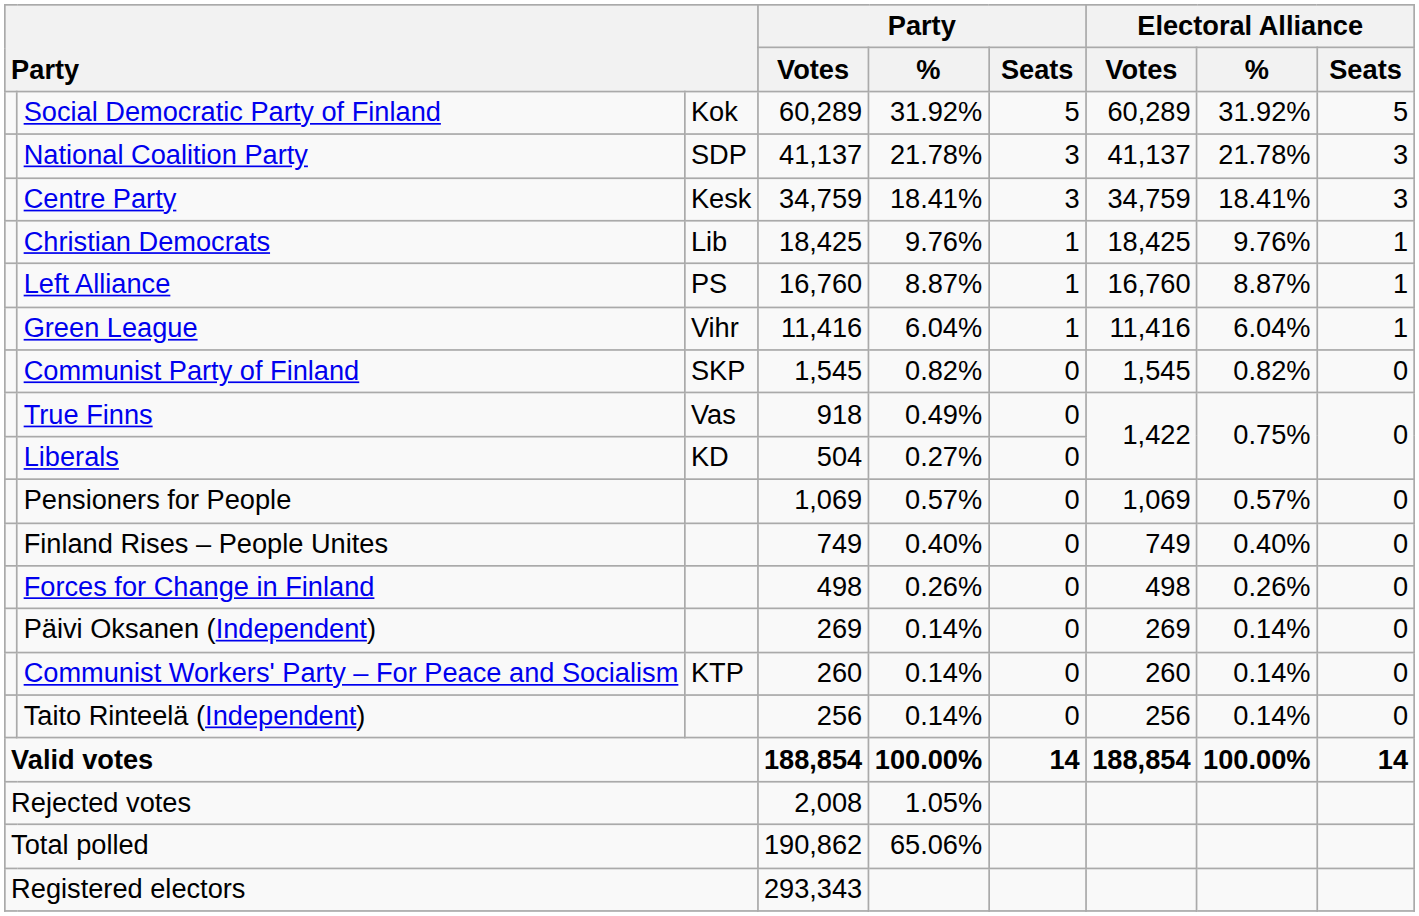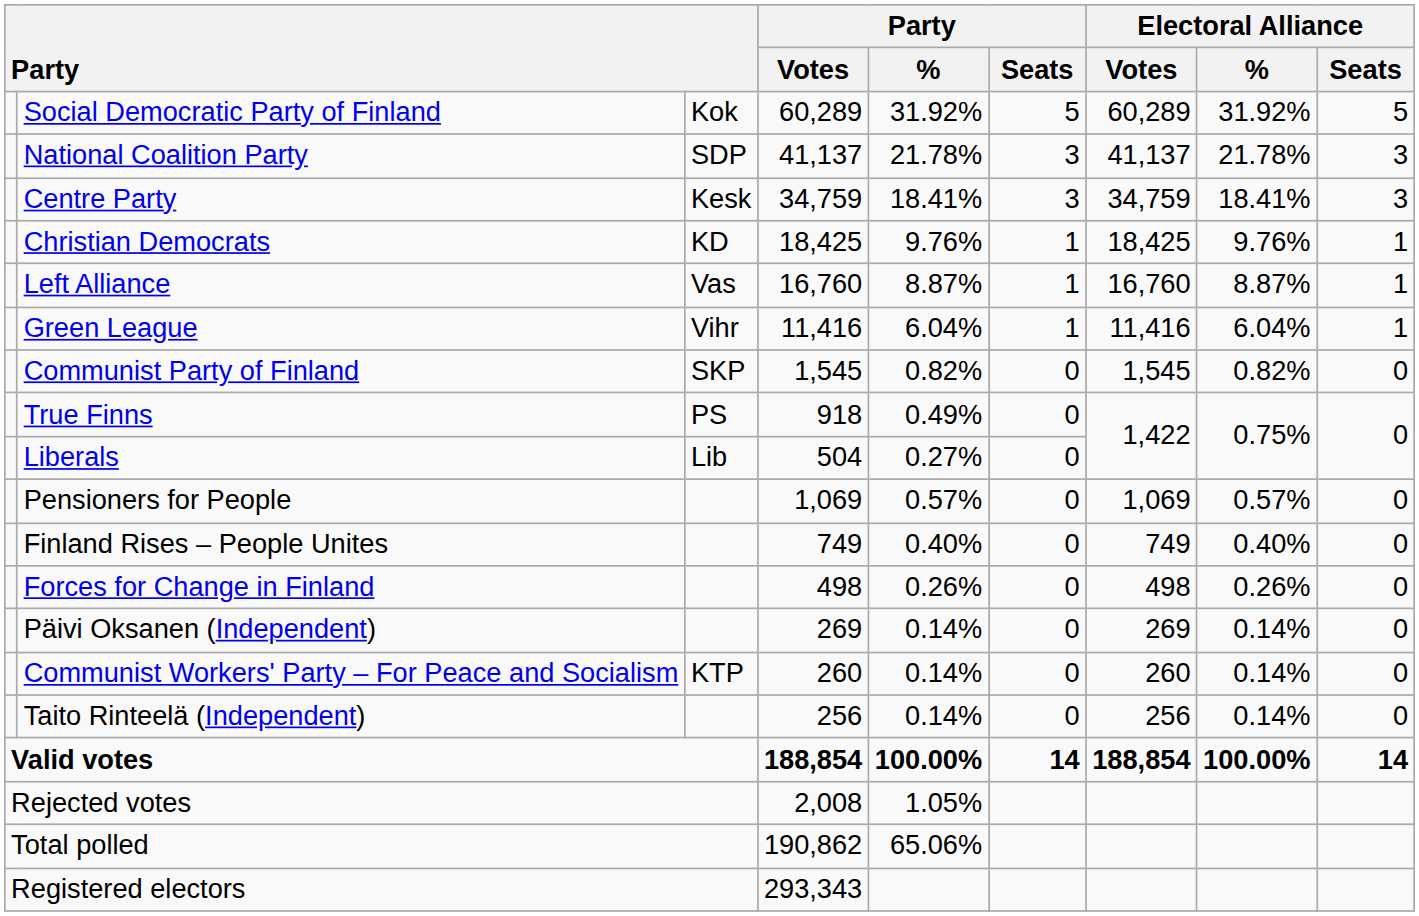Christian Democrats | column 3: Lib -> KD
Left Alliance | column 3: PS -> Vas
True Finns | column 3: Vas -> PS
Liberals | column 3: KD -> Lib
